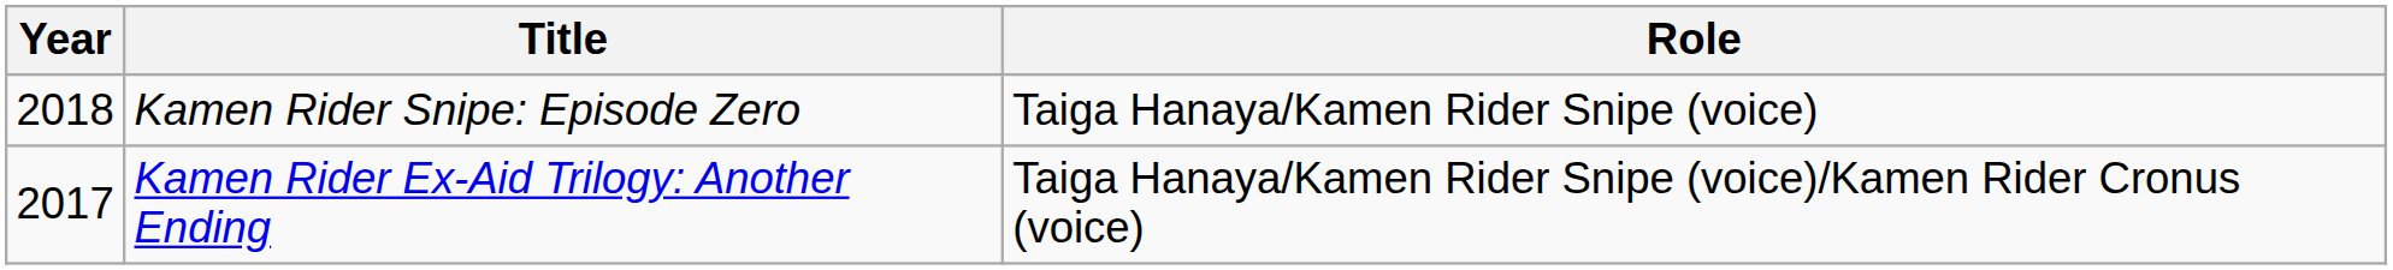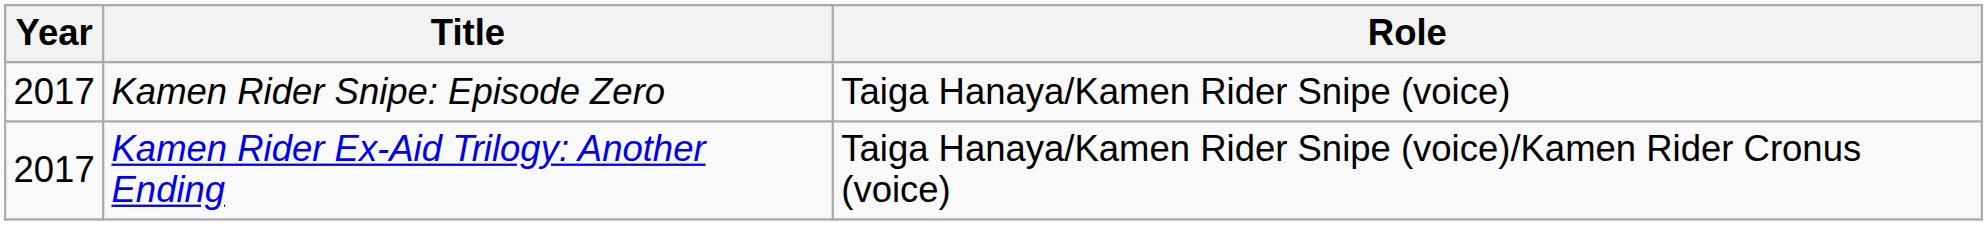Kamen Rider Snipe: Episode Zero | Year: 2018 -> 2017
